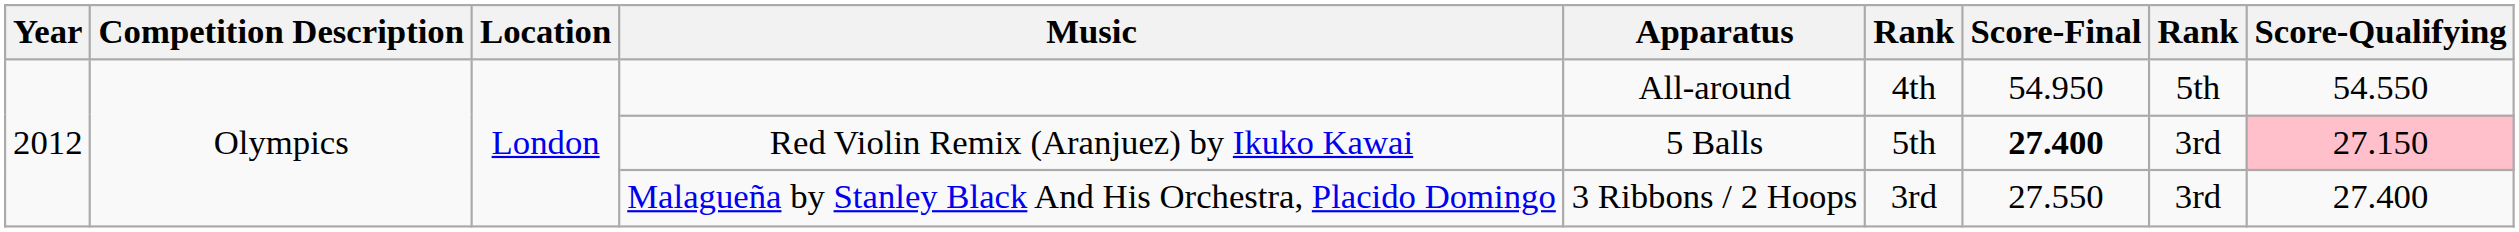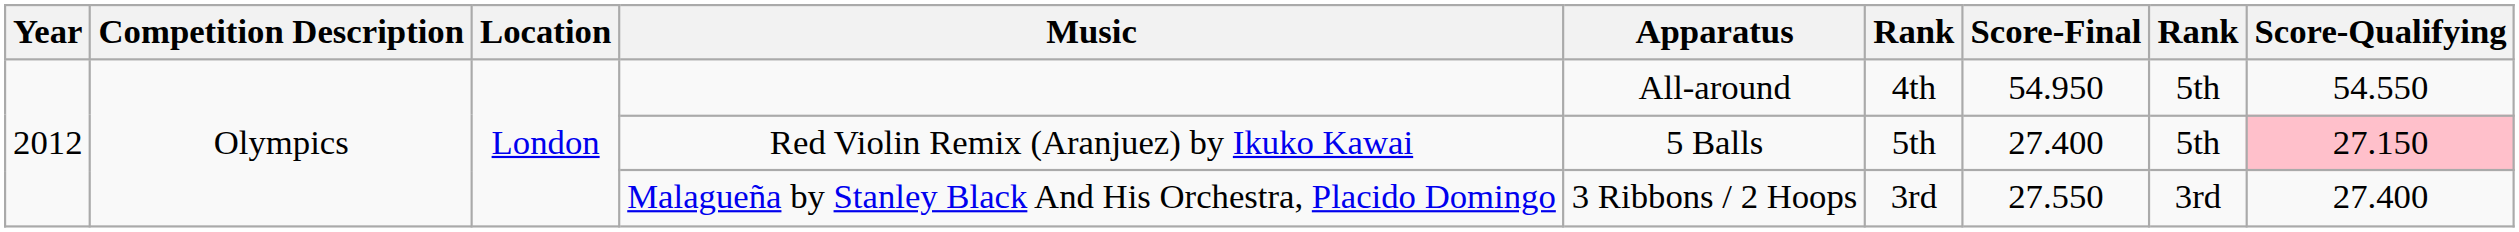Red Violin Remix (Aranjuez) by Ikuko Kawai | Score-Final: bold -> normal
Red Violin Remix (Aranjuez) by Ikuko Kawai | column 8: 3rd -> 5th
